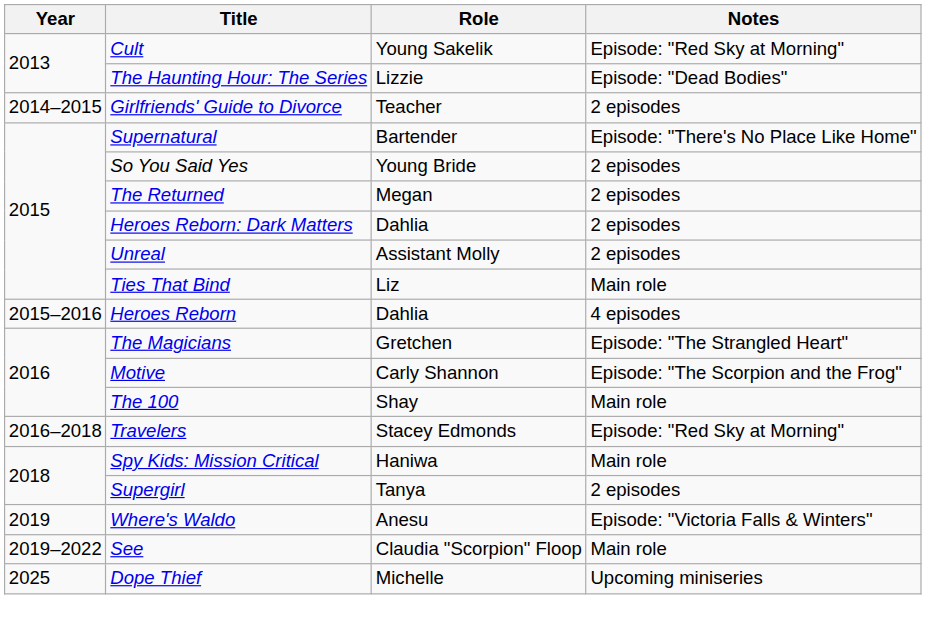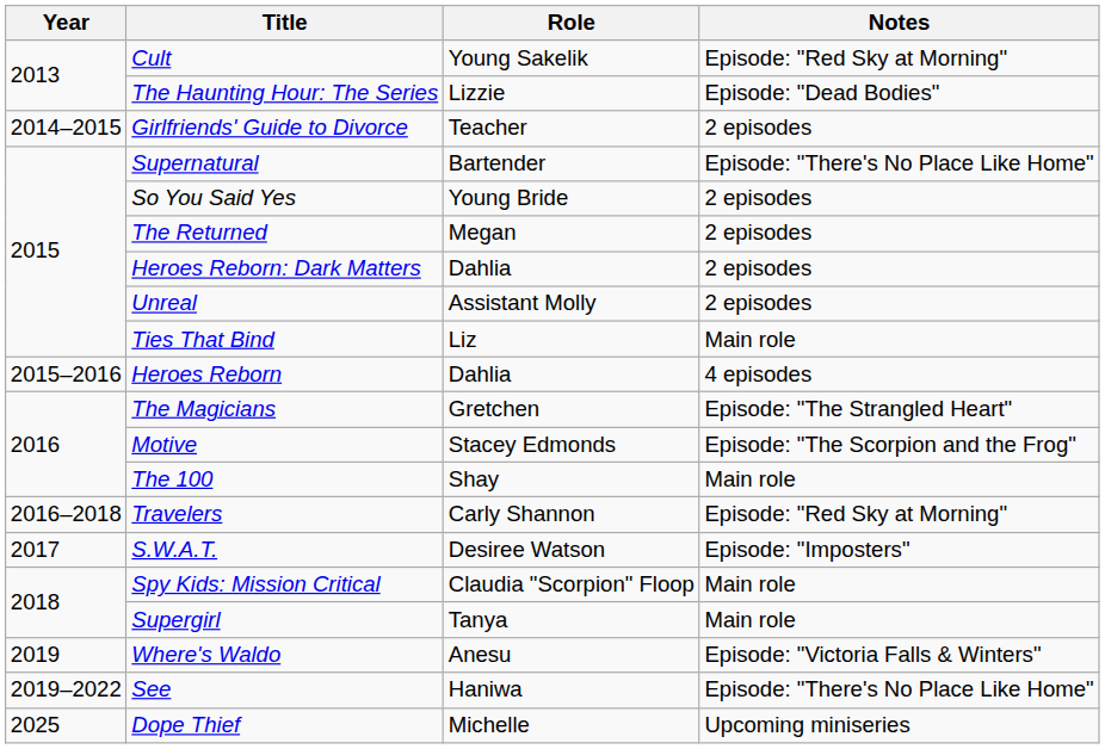Motive | Role: Carly Shannon -> Stacey Edmonds
Travelers | Role: Stacey Edmonds -> Carly Shannon
+ row: 2017 | S.W.A.T. | Desiree Watson | Episode: "Imposters"
Spy Kids: Mission Critical | Role: Haniwa -> Claudia "Scorpion" Floop
Supergirl | Notes: 2 episodes -> Main role
See | Role: Claudia "Scorpion" Floop -> Haniwa
See | Notes: Main role -> Episode: "There's No Place Like Home"
